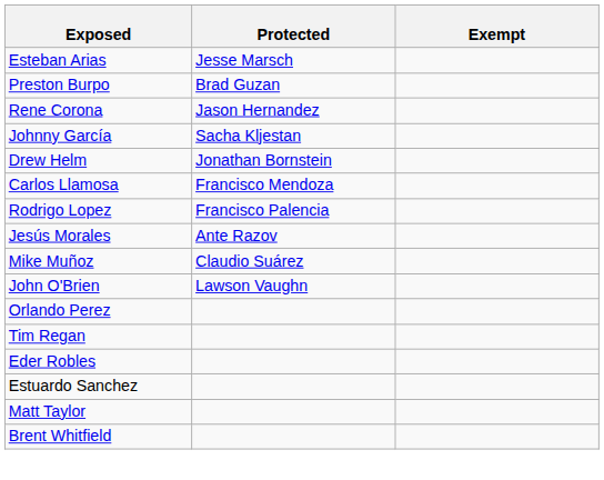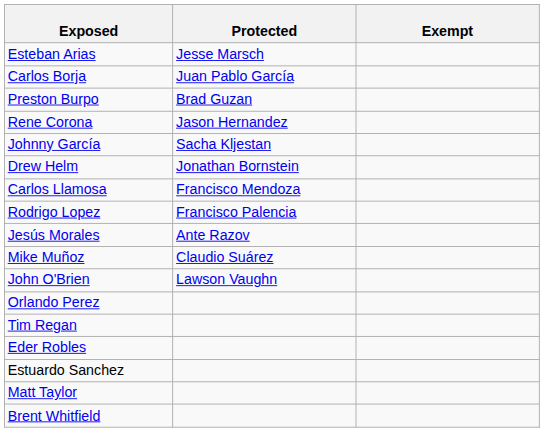+ row: Carlos Borja | Juan Pablo García
